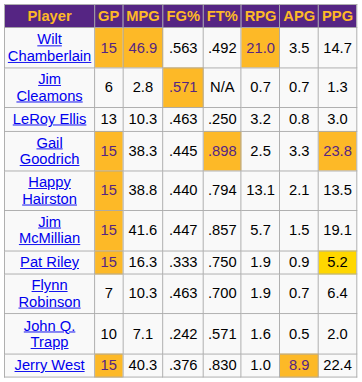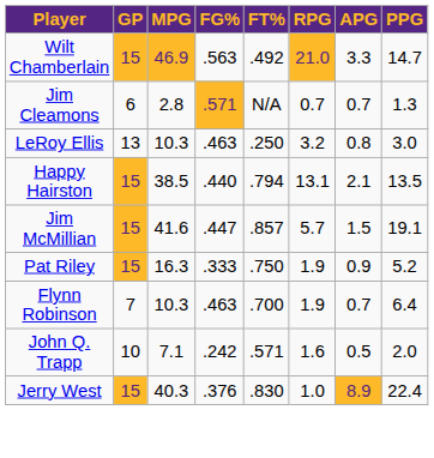Wilt Chamberlain | APG: 3.5 -> 3.3
- row: Gail Goodrich | 15 | 38.3 | .445 | .898 | 2.5 | 3.3 | 23.8
Happy Hairston | MPG: 38.8 -> 38.5
Pat Riley | PPG: gold background -> no background
